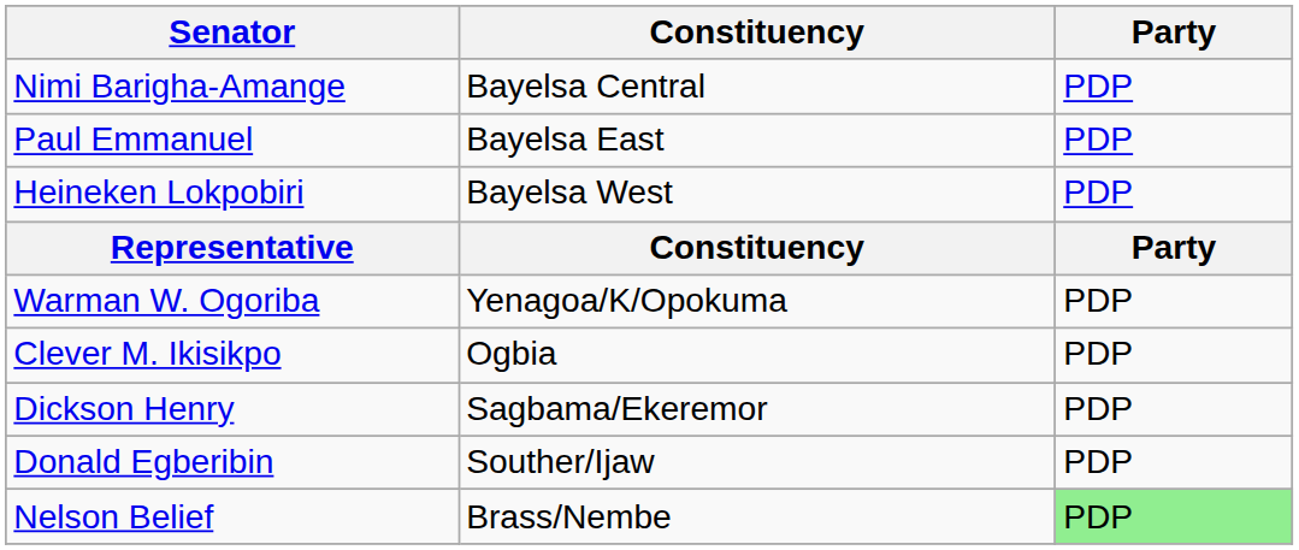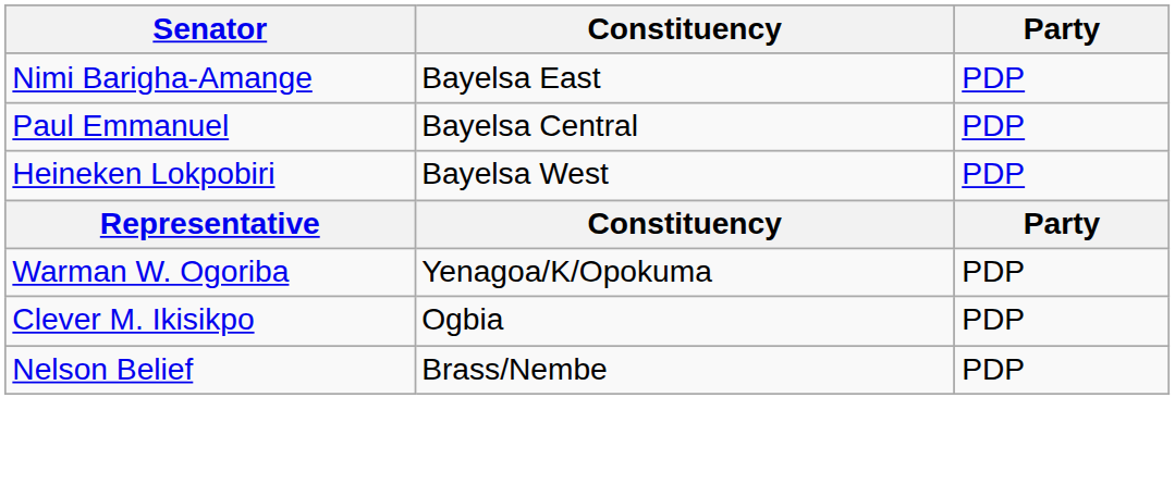Nimi Barigha-Amange | Constituency: Bayelsa Central -> Bayelsa East
Paul Emmanuel | Constituency: Bayelsa East -> Bayelsa Central
- row: Dickson Henry | Sagbama/Ekeremor | PDP
- row: Donald Egberibin | Souther/Ijaw | PDP
Nelson Belief | Party: lightgreen background -> no background
